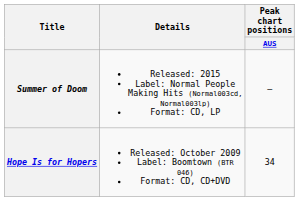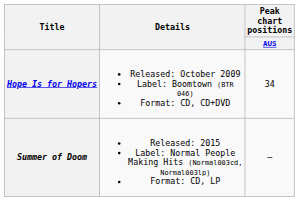rows swapped: Hope Is for Hopers <-> Summer of Doom
